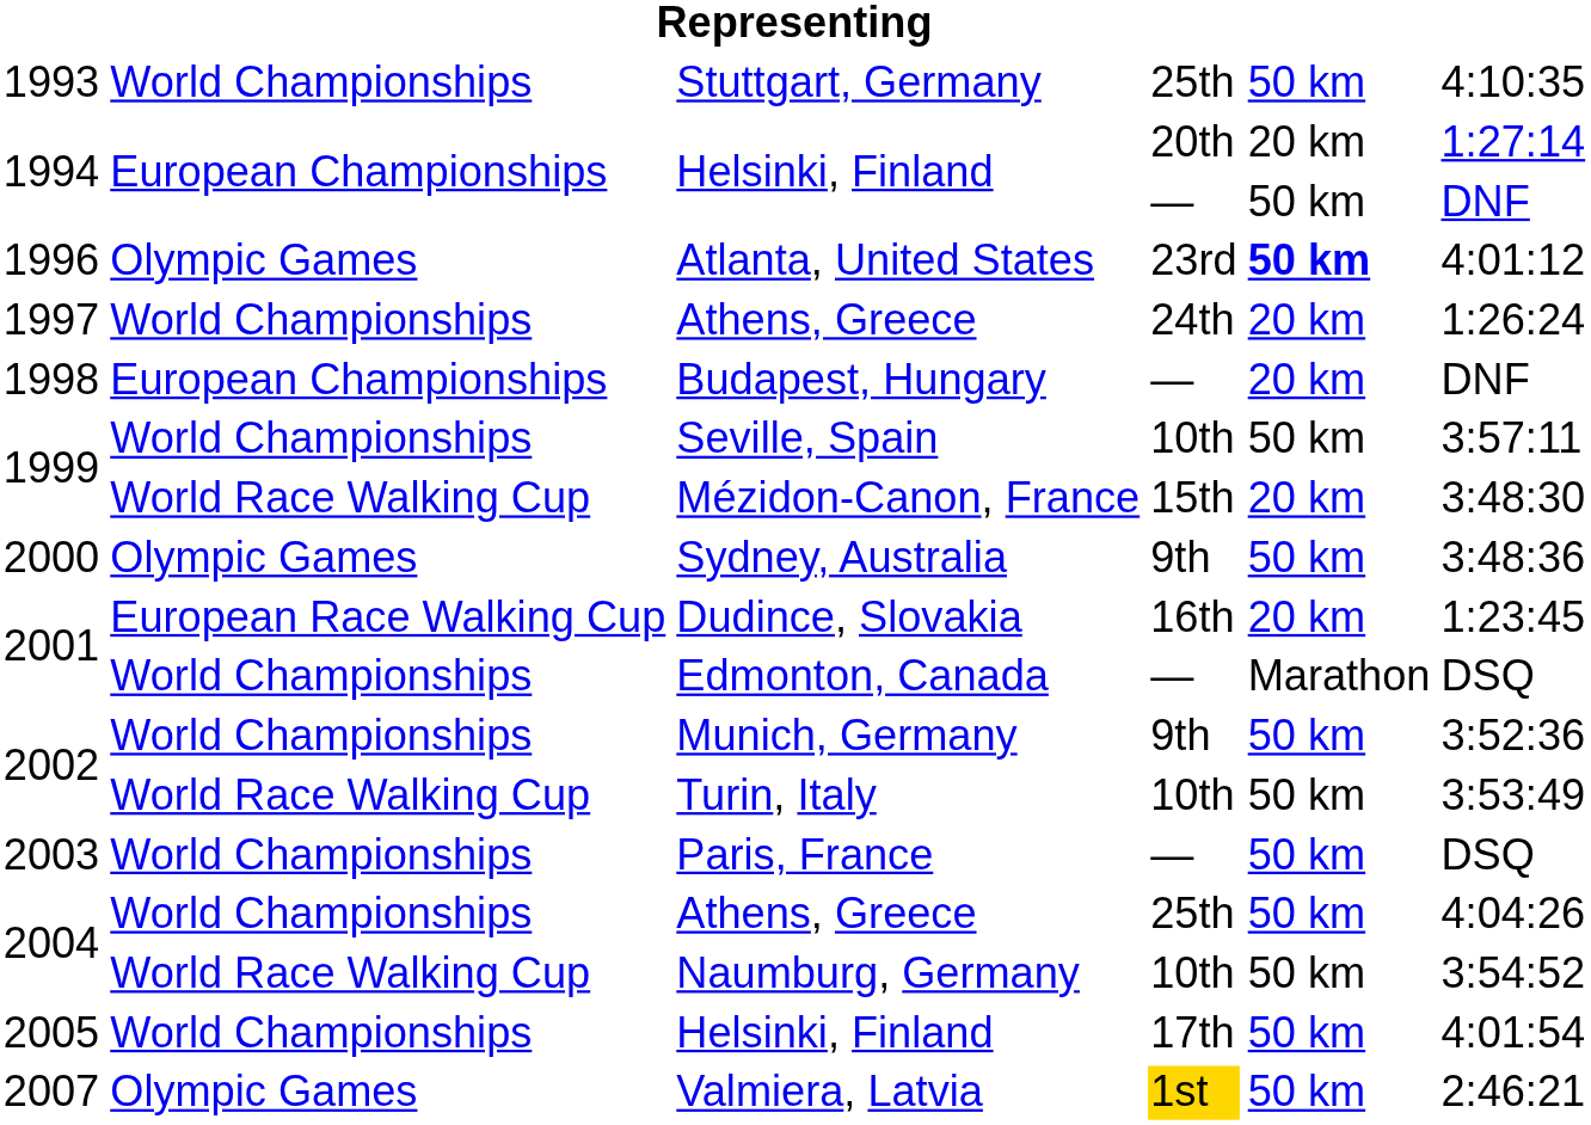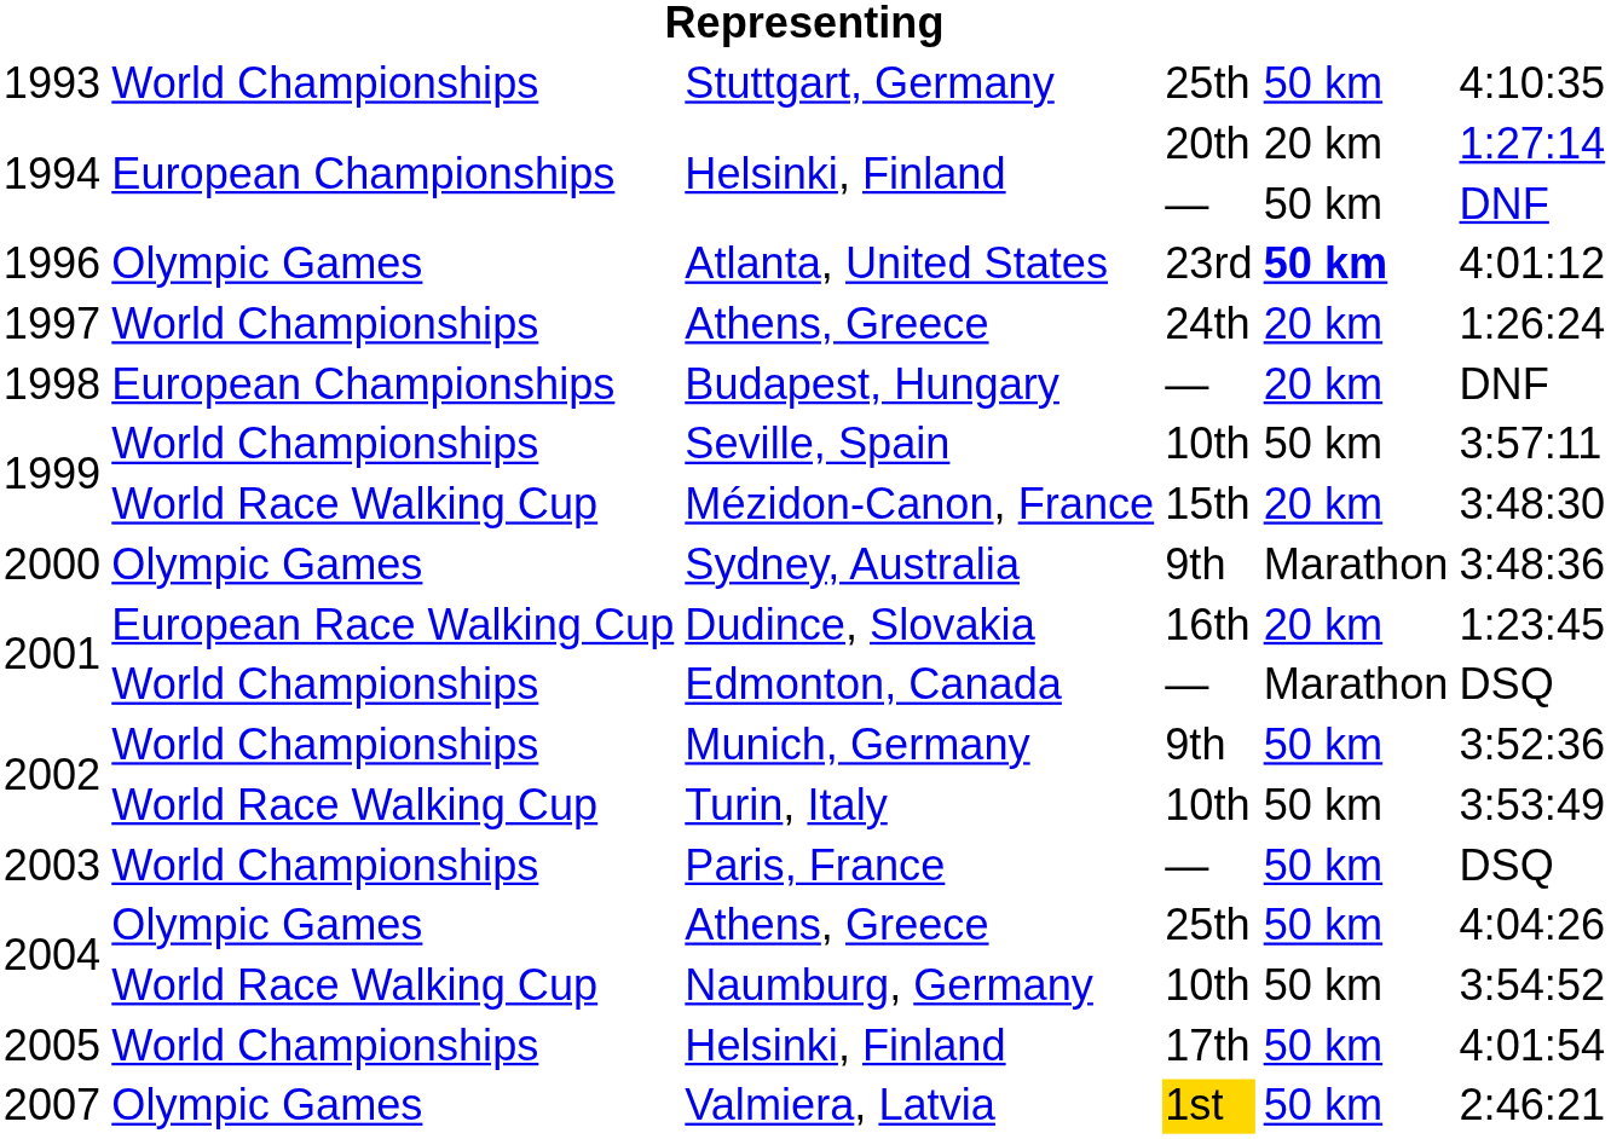Sydney, Australia | column 5: 50 km -> Marathon
Athens, Greece / 25th | column 2: World Championships -> Olympic Games
